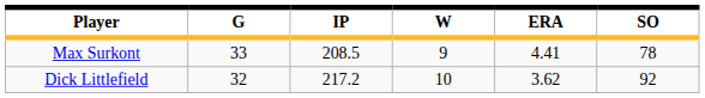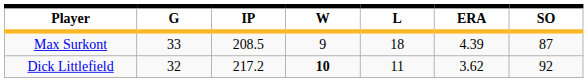+ column: L | 18 | 11
Max Surkont | ERA: 4.41 -> 4.39
Max Surkont | SO: 78 -> 87
Dick Littlefield | W: normal -> bold
